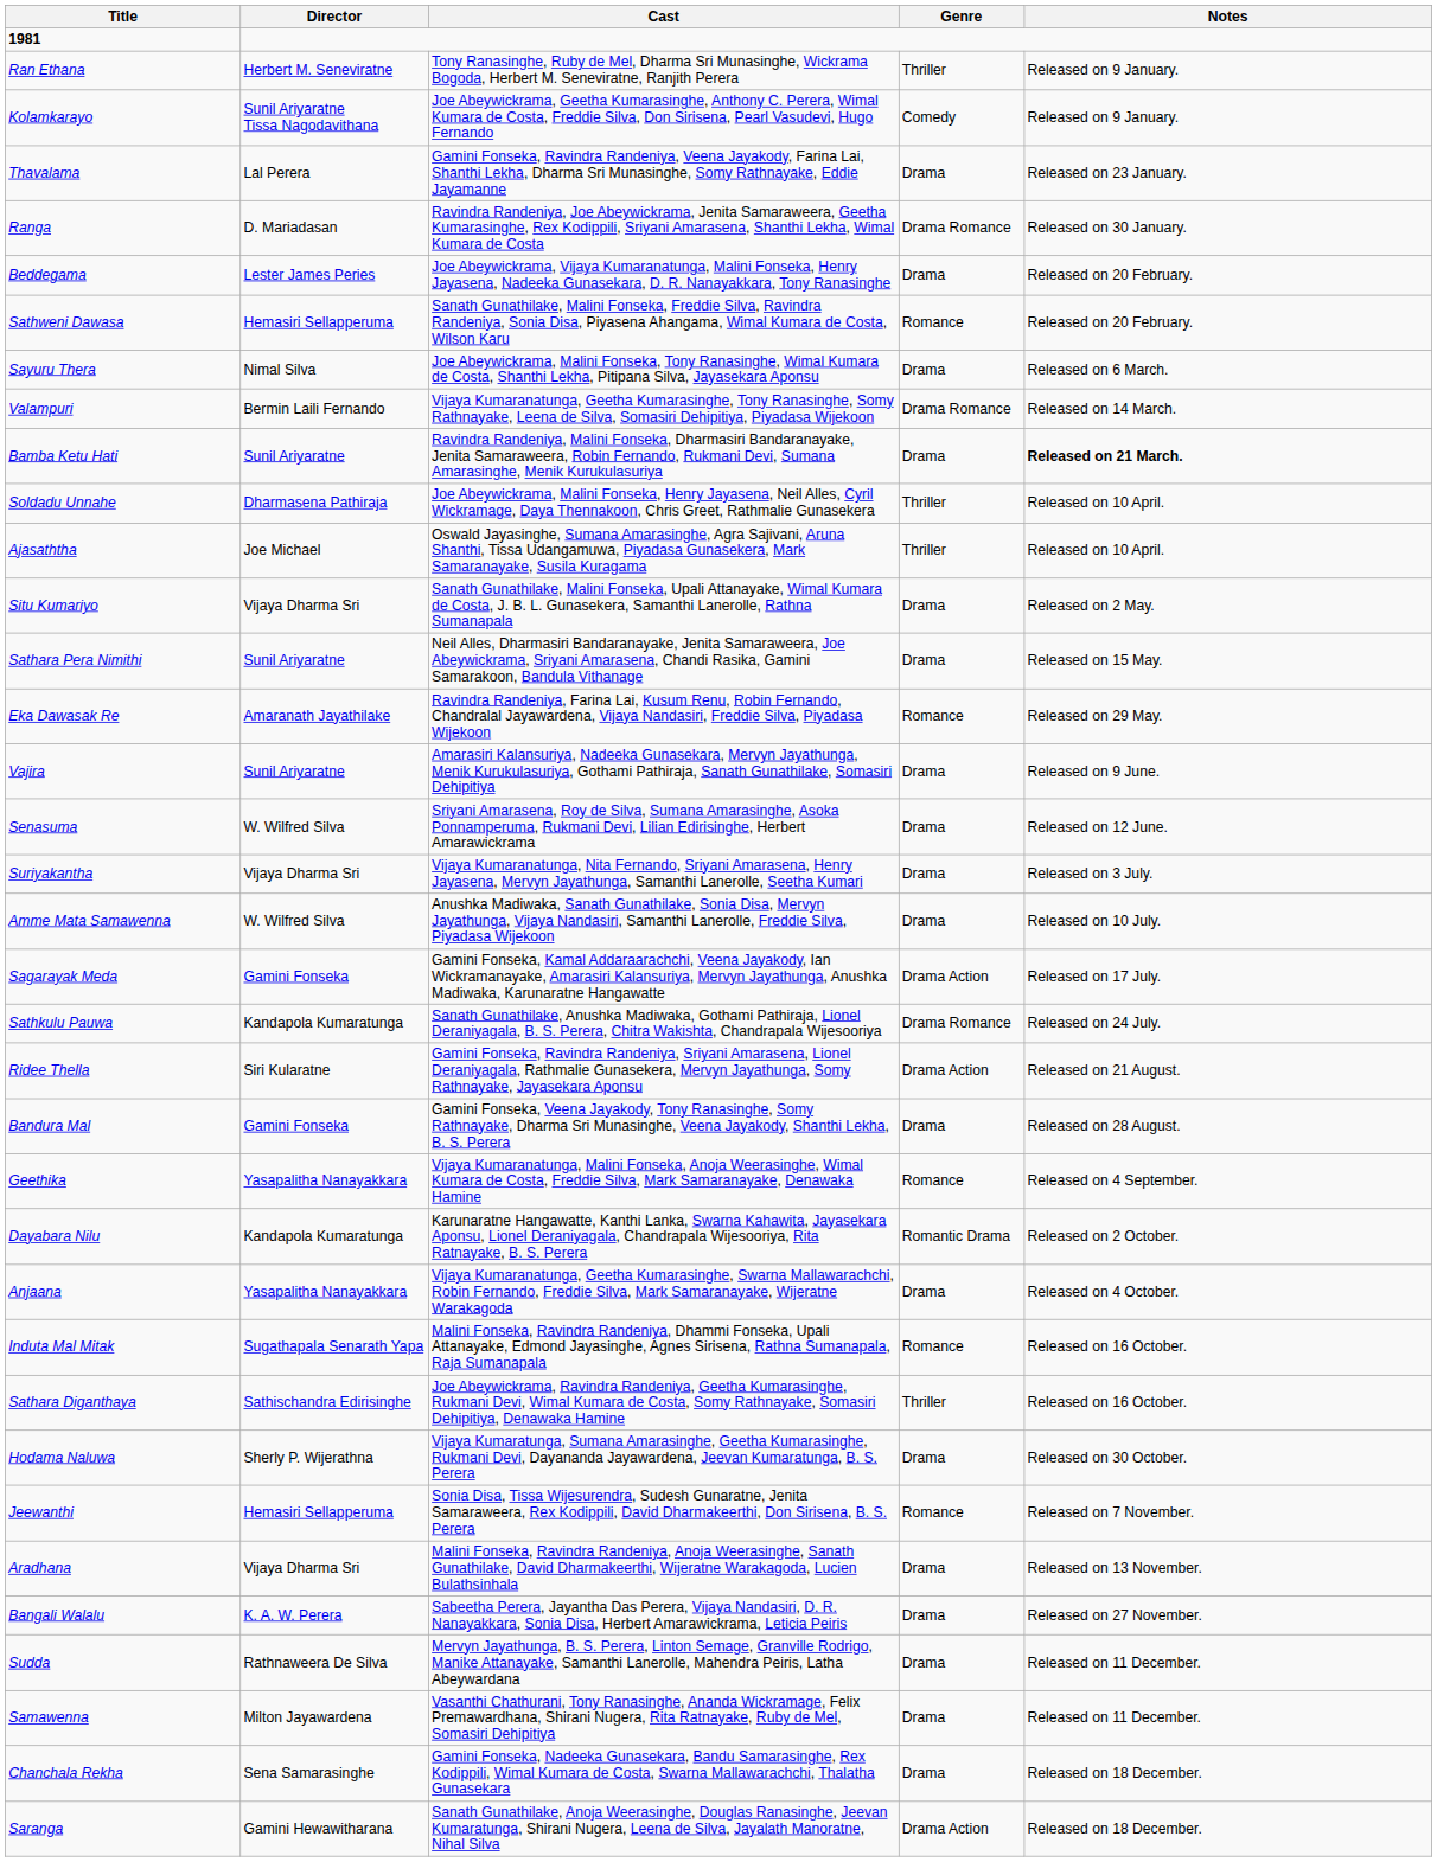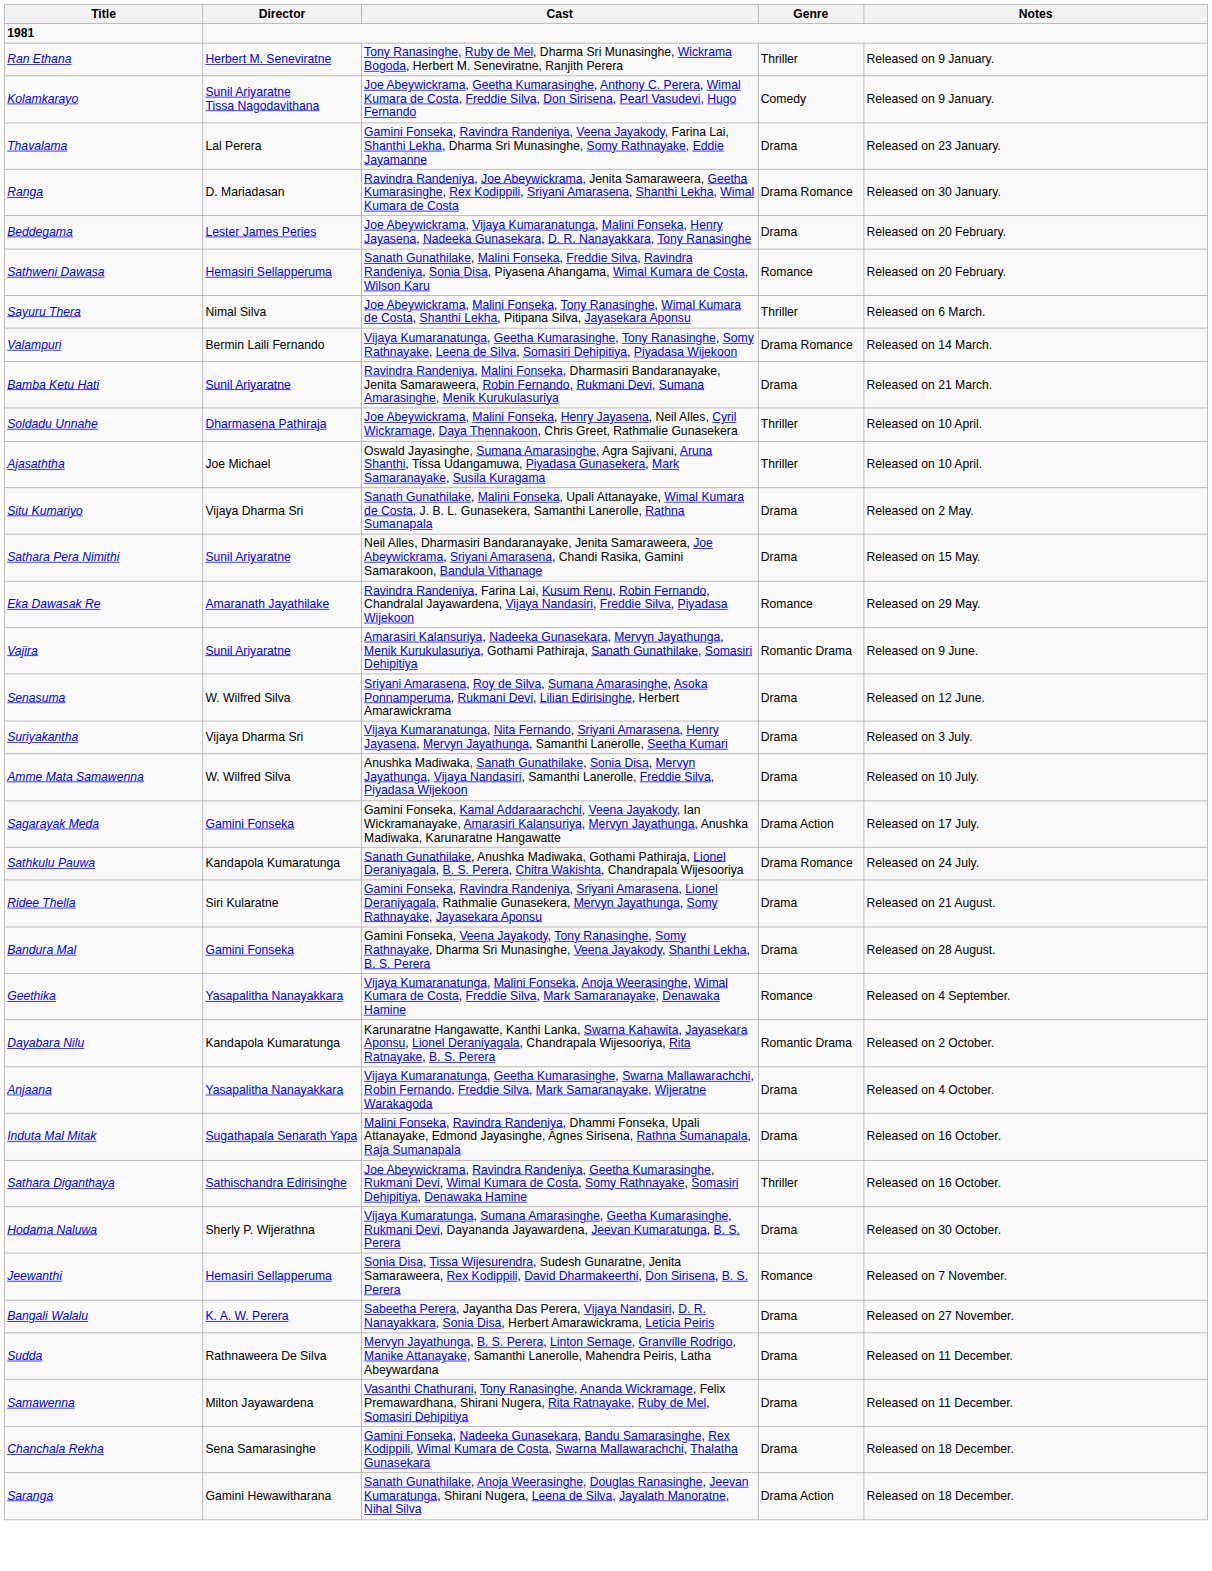Sayuru Thera | Genre: Drama -> Thriller
Bamba Ketu Hati | Notes: bold -> normal
Vajira | Genre: Drama -> Romantic Drama
Ridee Thella | Genre: Drama Action -> Drama
Induta Mal Mitak | Genre: Romance -> Drama
- row: Aradhana | Vijaya Dharma Sri | Malini Fonseka, Ravindra Randeniya, Anoja Weerasinghe, Sanath Gunathilake, David Dharmakeerthi, Wijeratne Warakagoda, Lucien Bulathsinhala | Drama | Released on 13 November.
